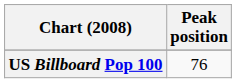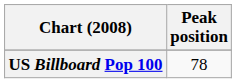US Billboard Pop 100 | Peak position: 76 -> 78
